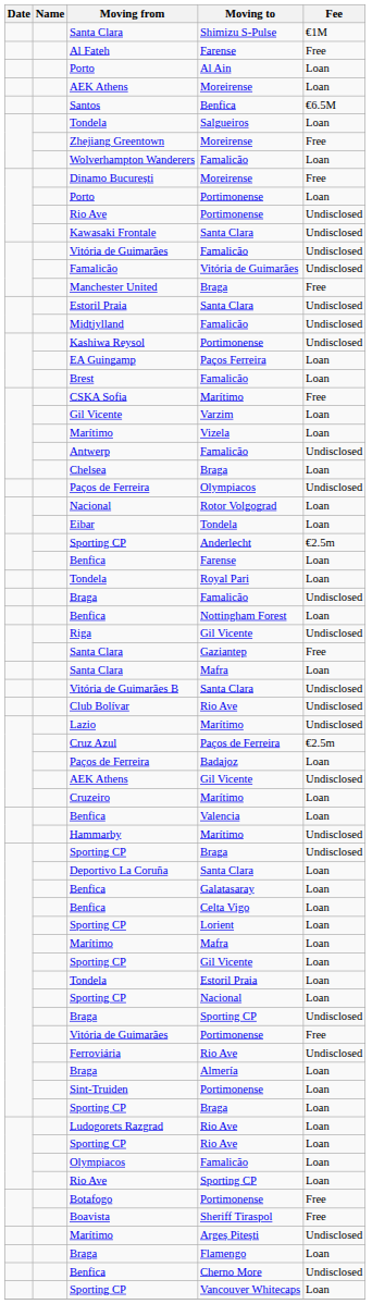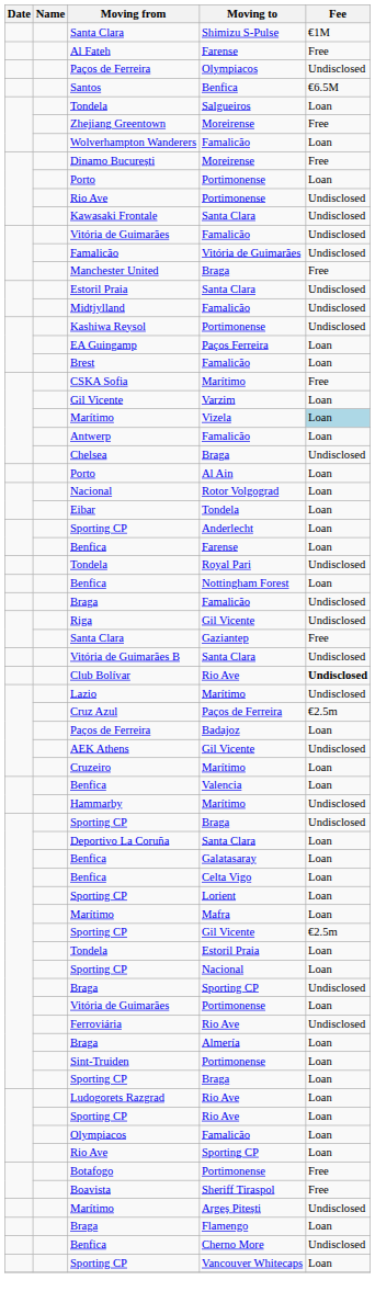rows swapped: Paços de Ferreira / Olympiacos <-> Porto / Al Ain
- row: AEK Athens | Moreirense | Loan
Marítimo / Vizela | Fee: no background -> lightblue background
Antwerp | Fee: Undisclosed -> Loan
Chelsea | Fee: Loan -> Undisclosed
Sporting CP / Anderlecht | Fee: €2.5m -> Loan
Tondela / Royal Pari | Fee: Loan -> Undisclosed
rows swapped: Braga / Famalicão <-> Benfica / Nottingham Forest
- row: Santa Clara | Mafra | Loan
Club Bolívar | Fee: normal -> bold
Sporting CP / Gil Vicente | Fee: Loan -> €2.5m
Vitória de Guimarães / Portimonense | Fee: Free -> Loan
